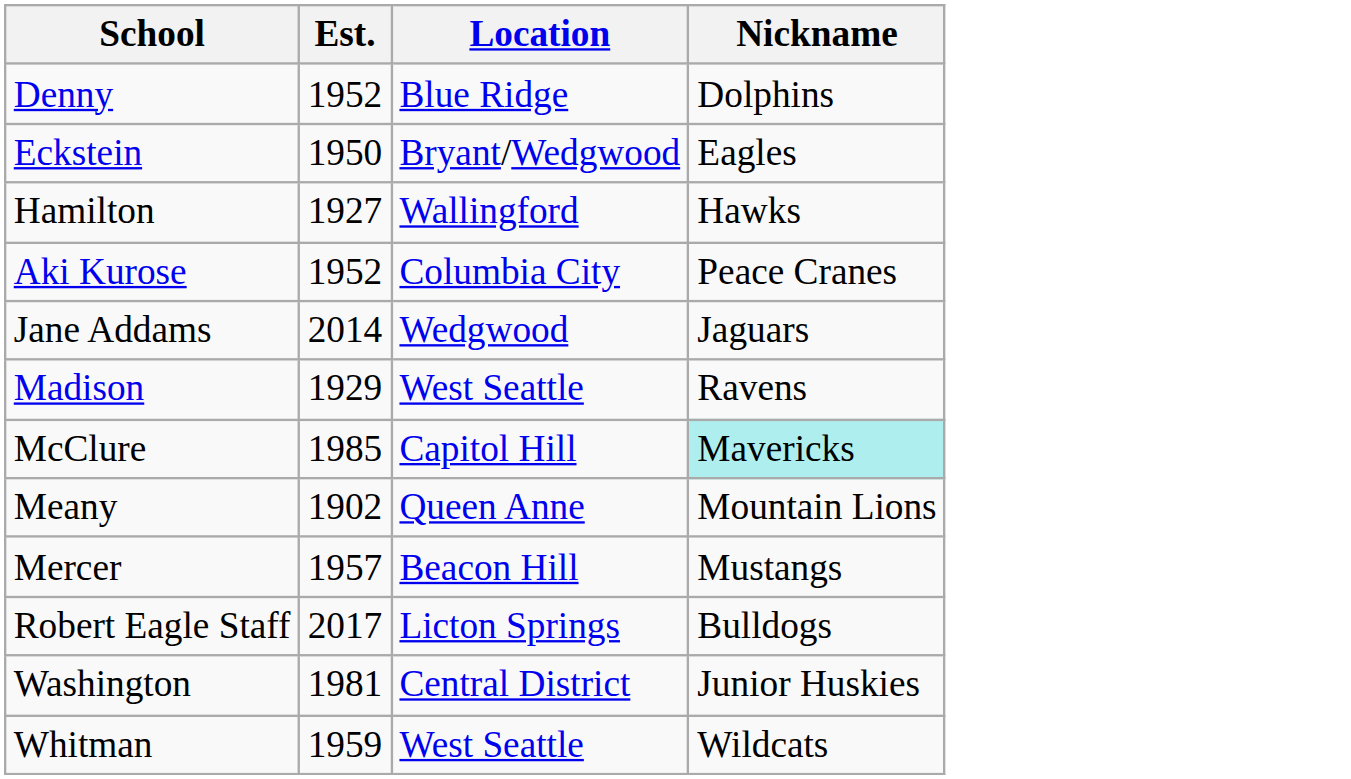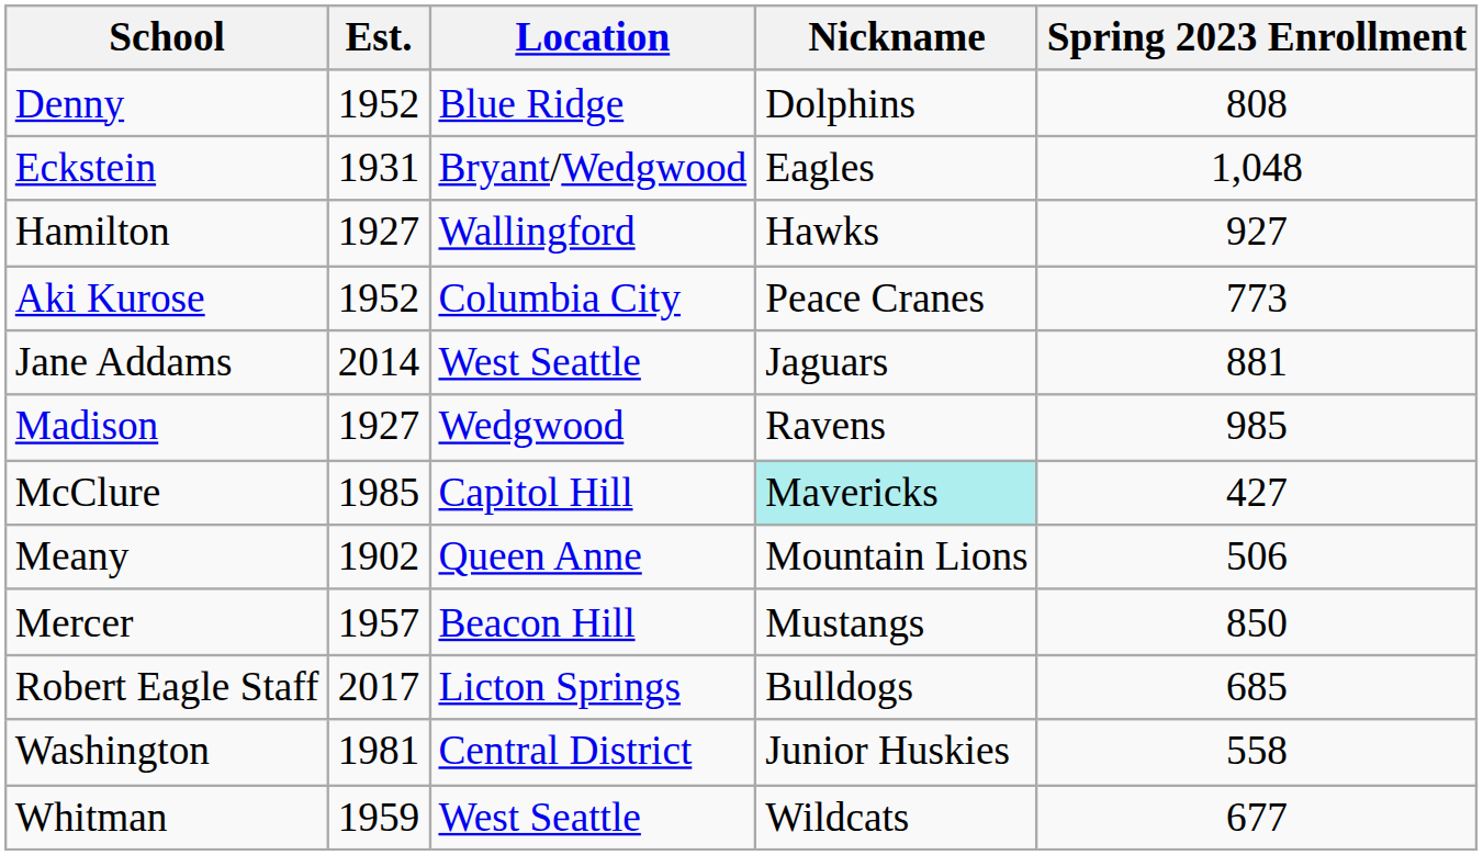+ column: Spring 2023 Enrollment | 808 | 1,048 | 927 | 773 | 881 | 985 | 427 | 506 | 850 | 685 | 558 | 677
Eckstein | Est.: 1950 -> 1931
Jane Addams | Location: Wedgwood -> West Seattle
Madison | Est.: 1929 -> 1927
Madison | Location: West Seattle -> Wedgwood
